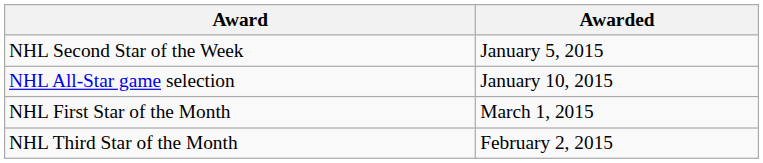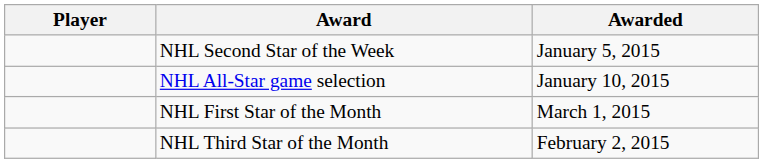+ column: Player
